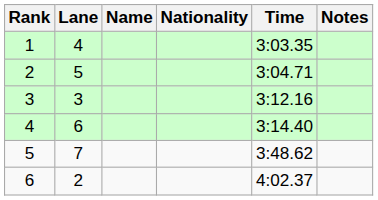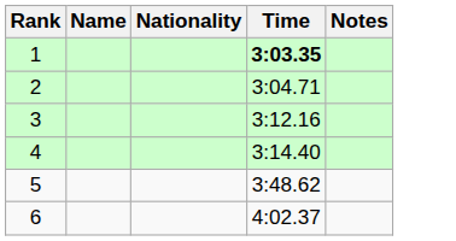- column: Lane | 4 | 5 | 3 | 6 | 7 | 2
1 | Time: normal -> bold
